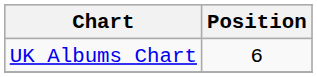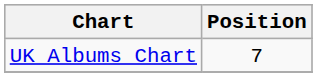UK Albums Chart | Position: 6 -> 7
